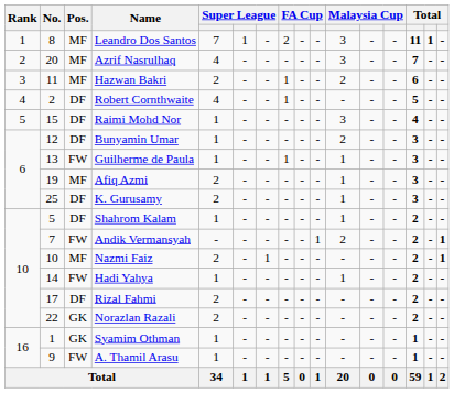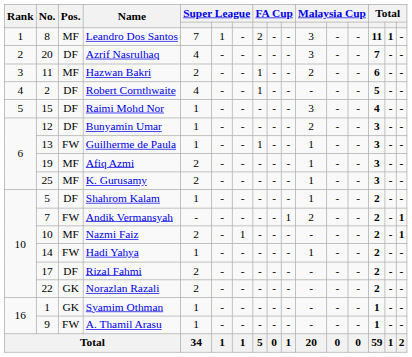Azrif Nasrulhaq | Pos.: MF -> DF
K. Gurusamy | Pos.: DF -> MF
